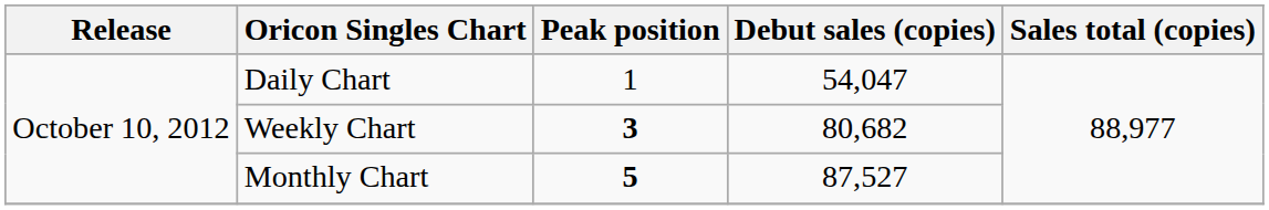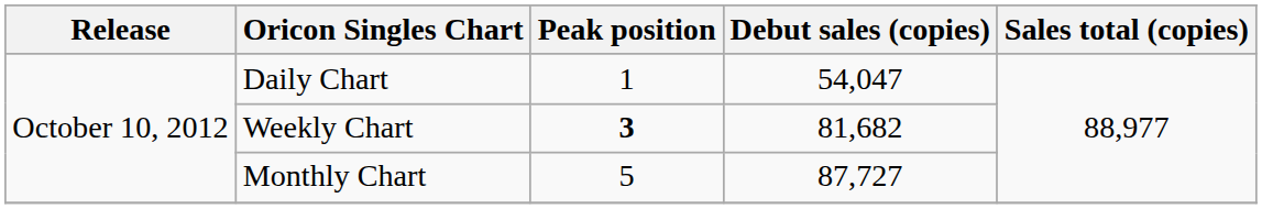Weekly Chart | Debut sales (copies): 80,682 -> 81,682
Monthly Chart | Peak position: bold -> normal
Monthly Chart | Debut sales (copies): 87,527 -> 87,727
